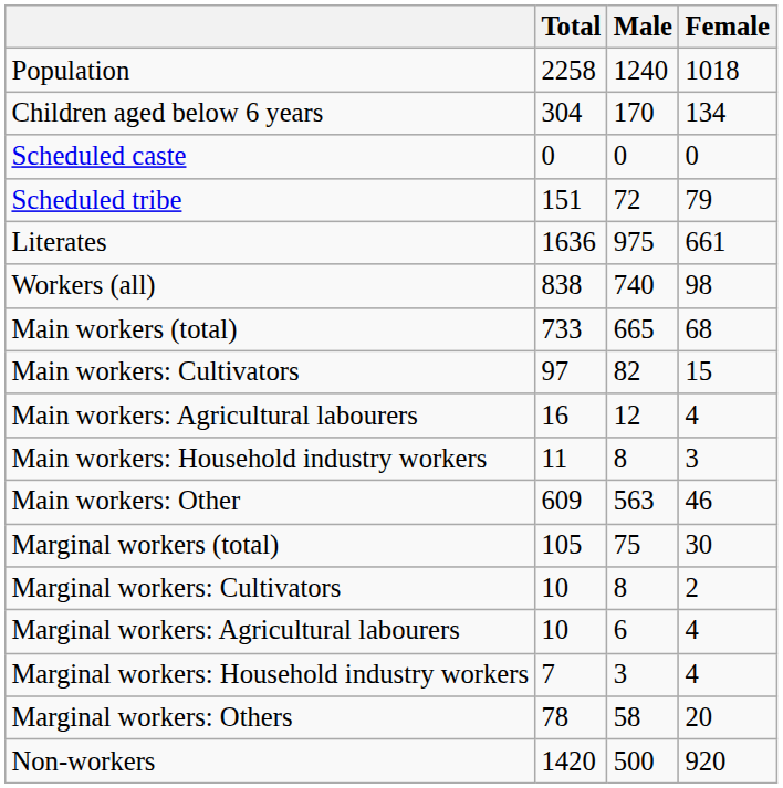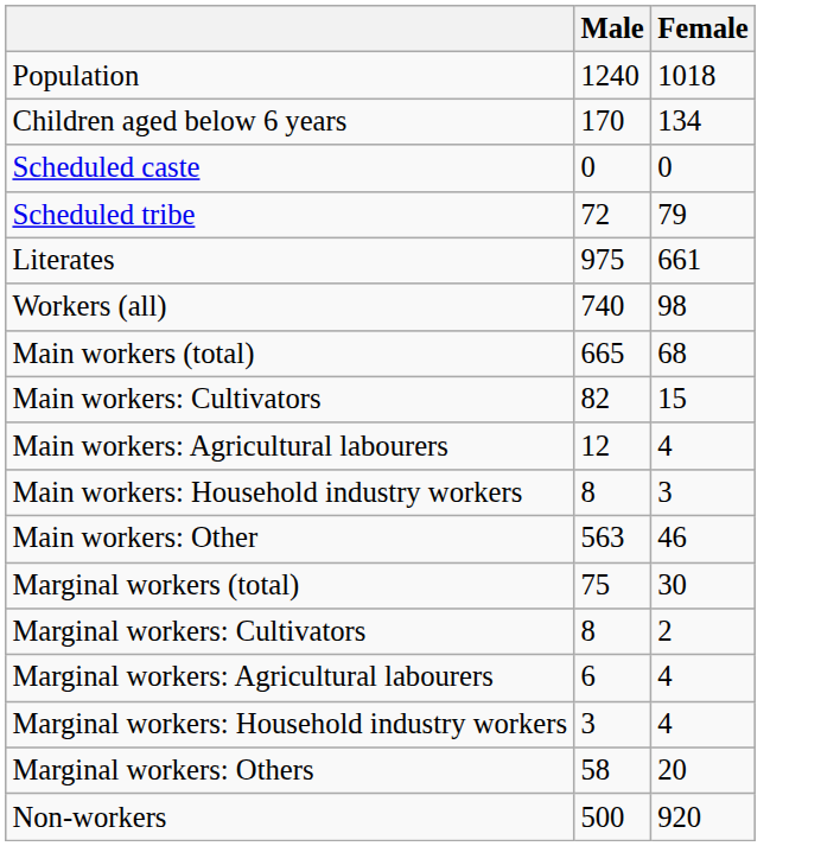- column: Total | 2258 | 304 | 0 | 151 | 1636 | 838 | 733 | 97 | 16 | 11 | 609 | 105 | 10 | 10 | 7 | 78 | 1420
